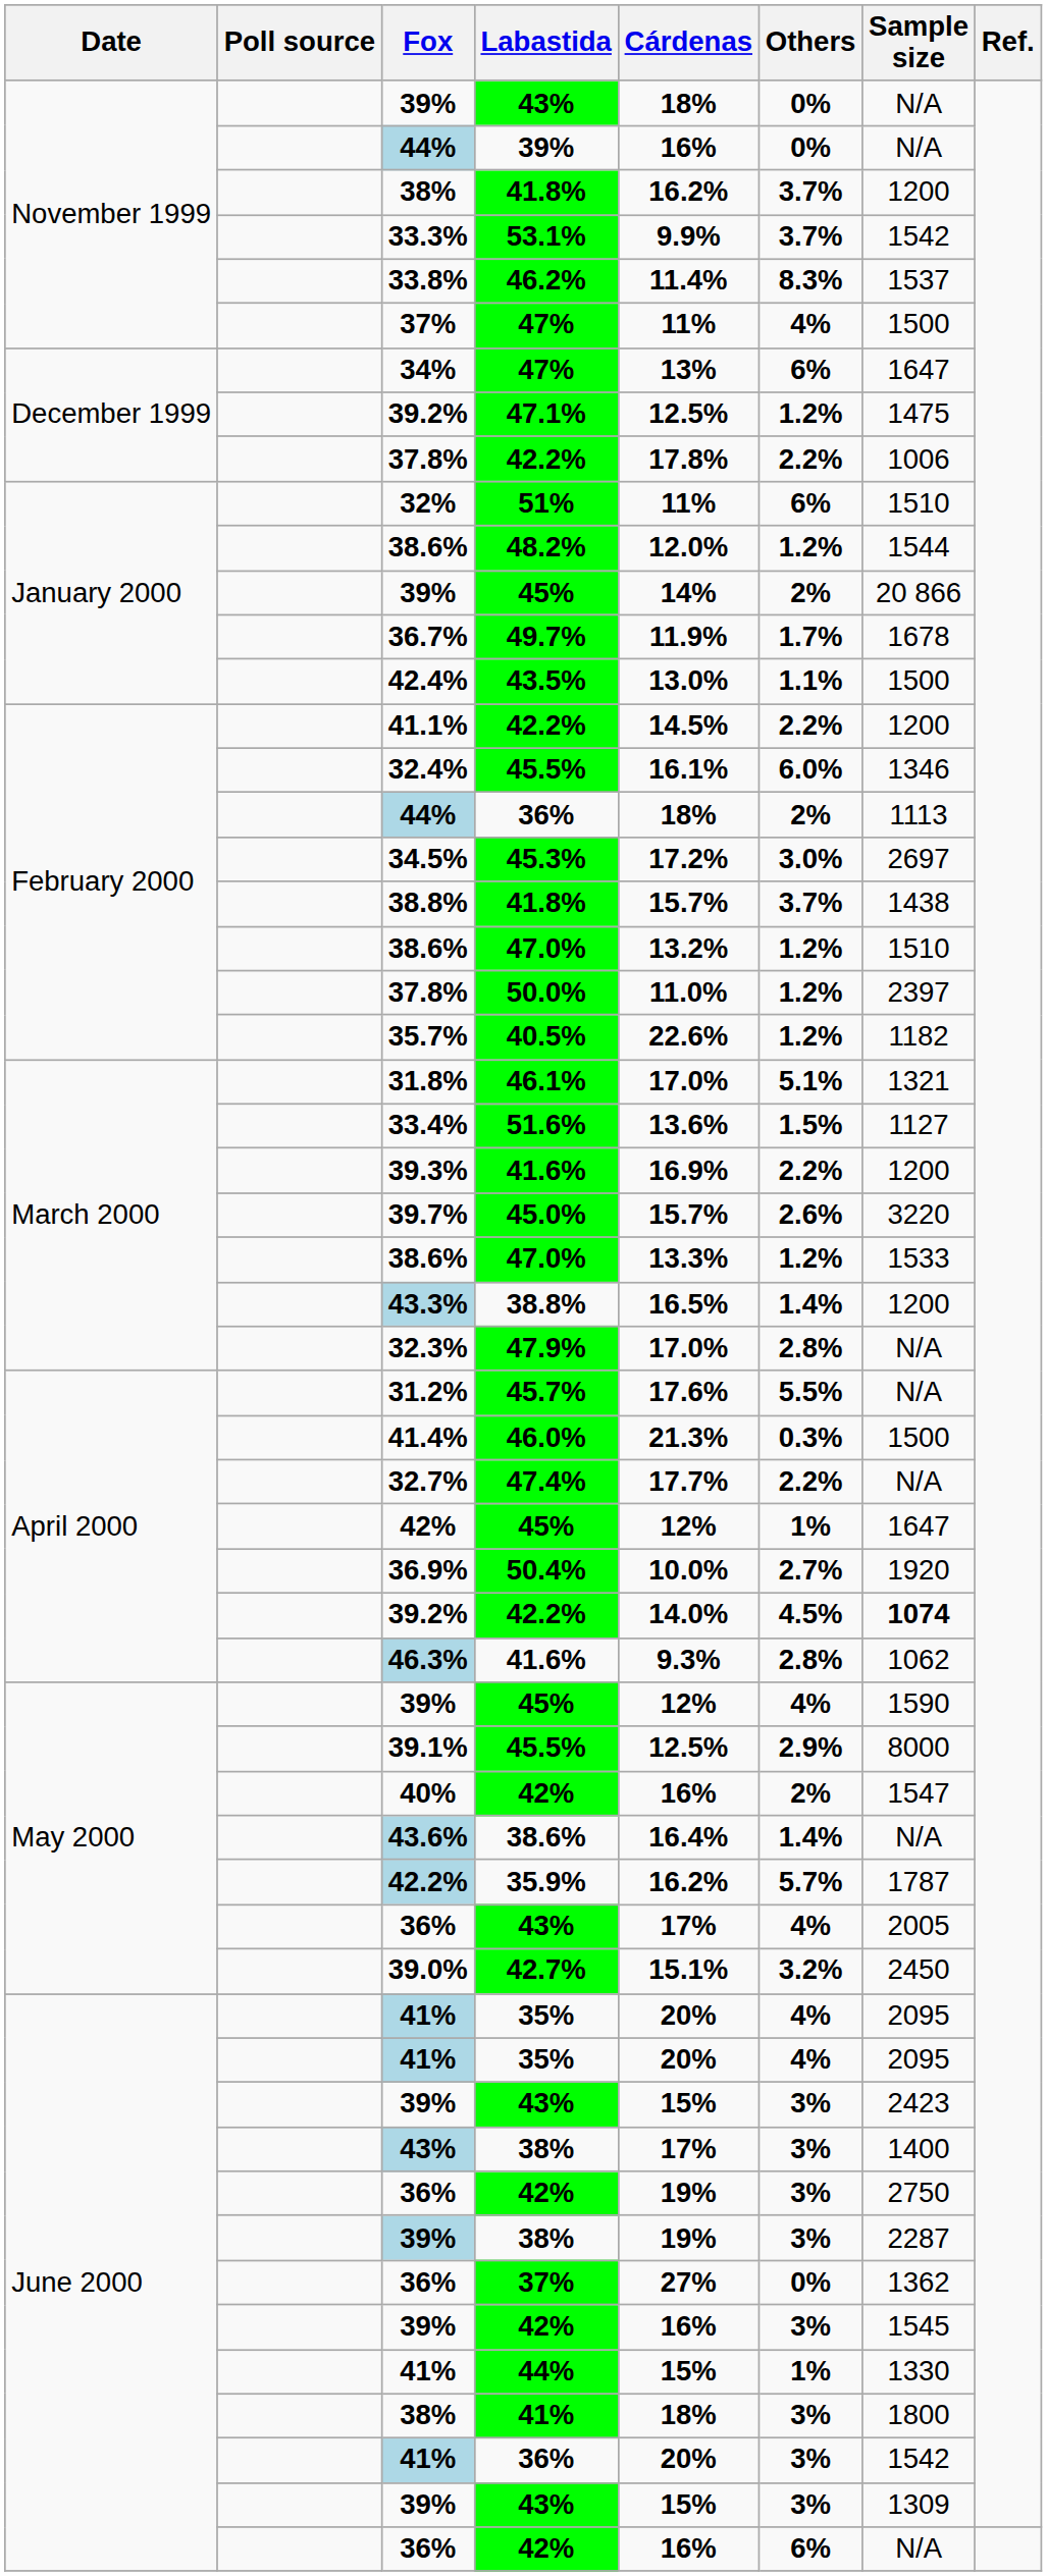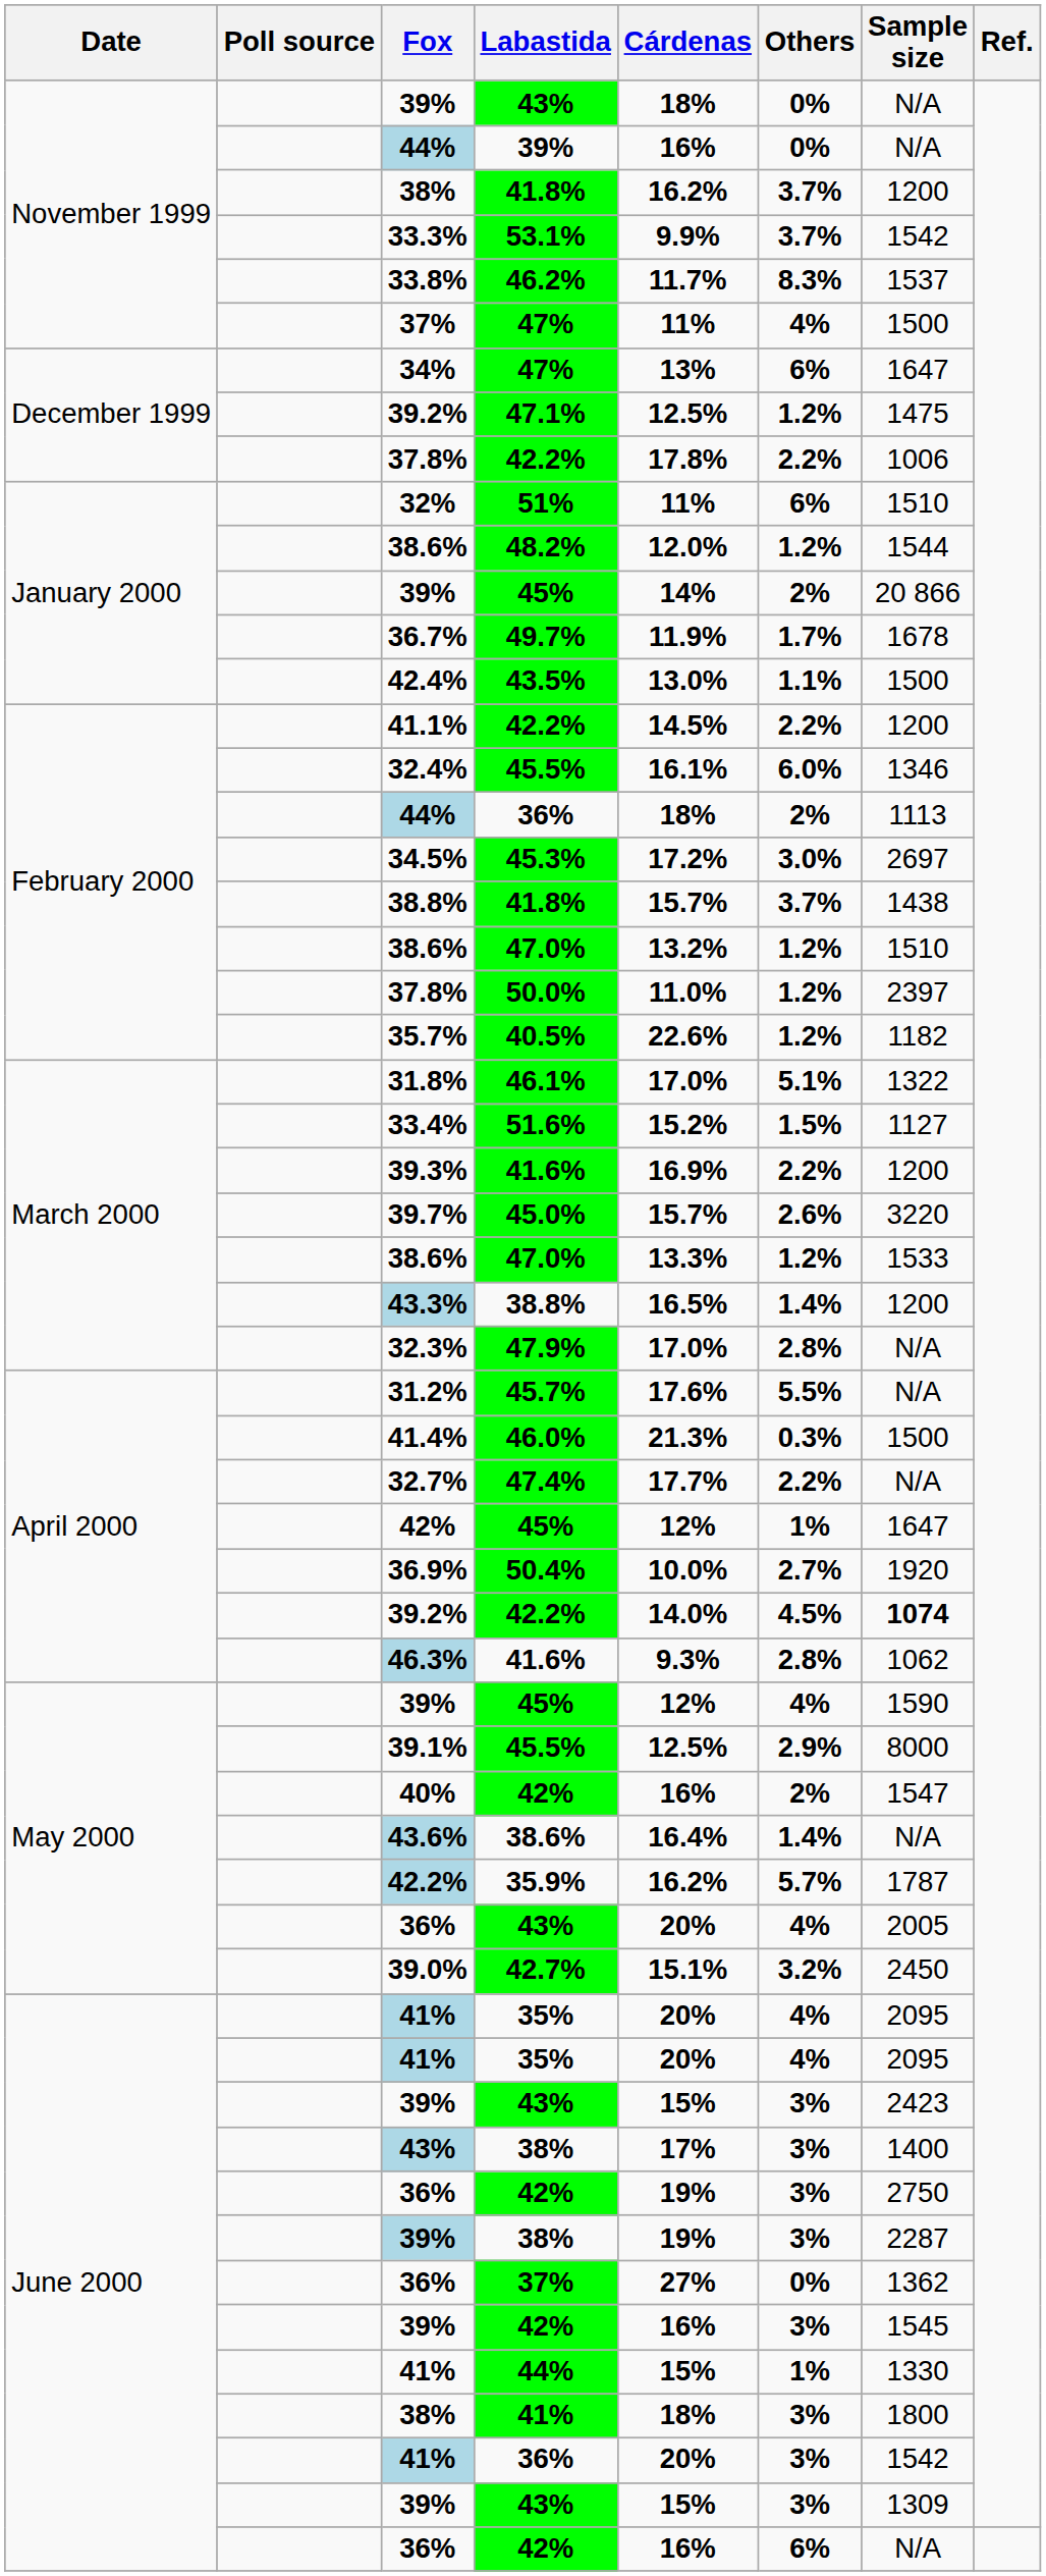33.8% | Cárdenas: 11.4% -> 11.7%
31.8% | Sample size: 1321 -> 1322
33.4% | Cárdenas: 13.6% -> 15.2%
36% / 43% | Cárdenas: 17% -> 20%
